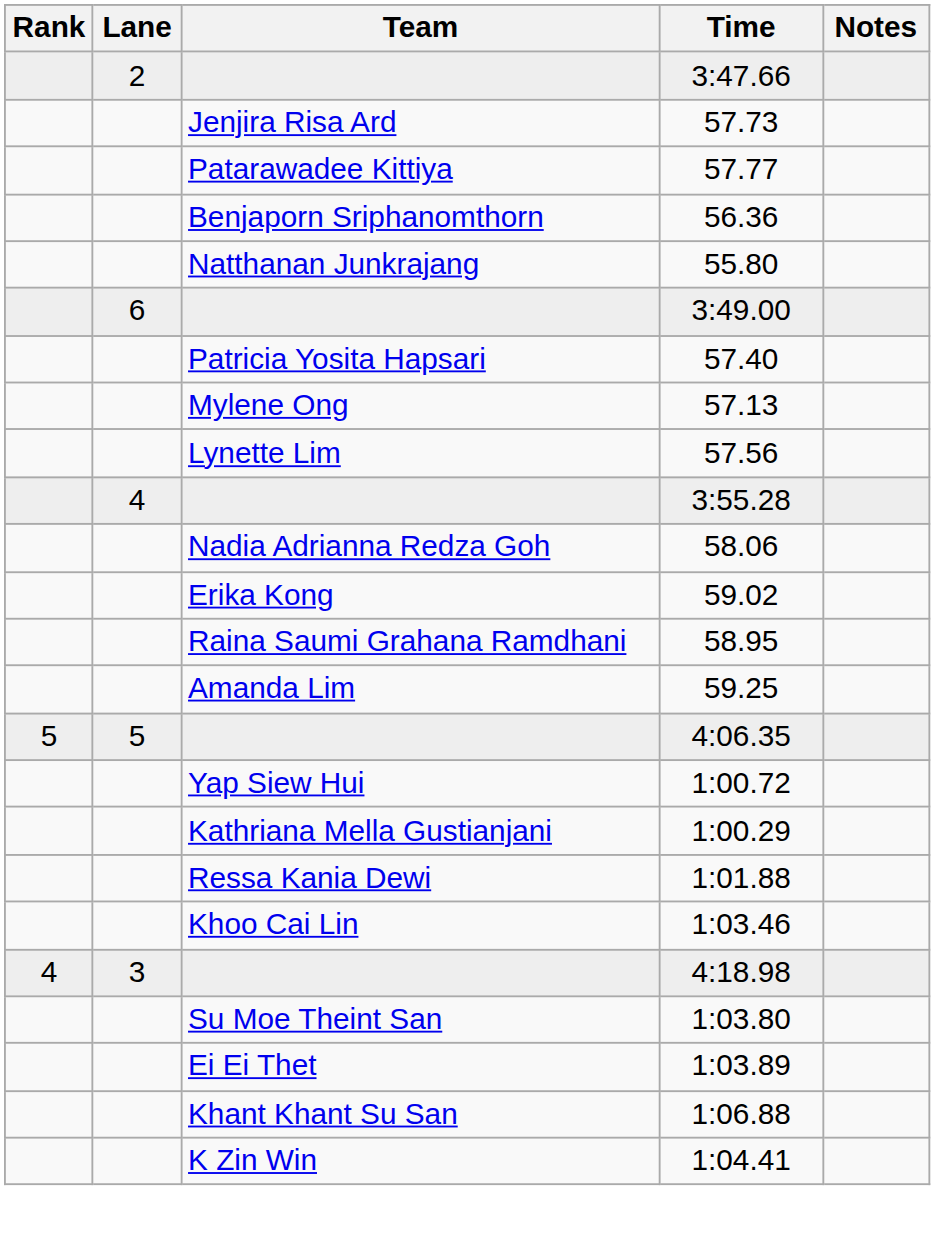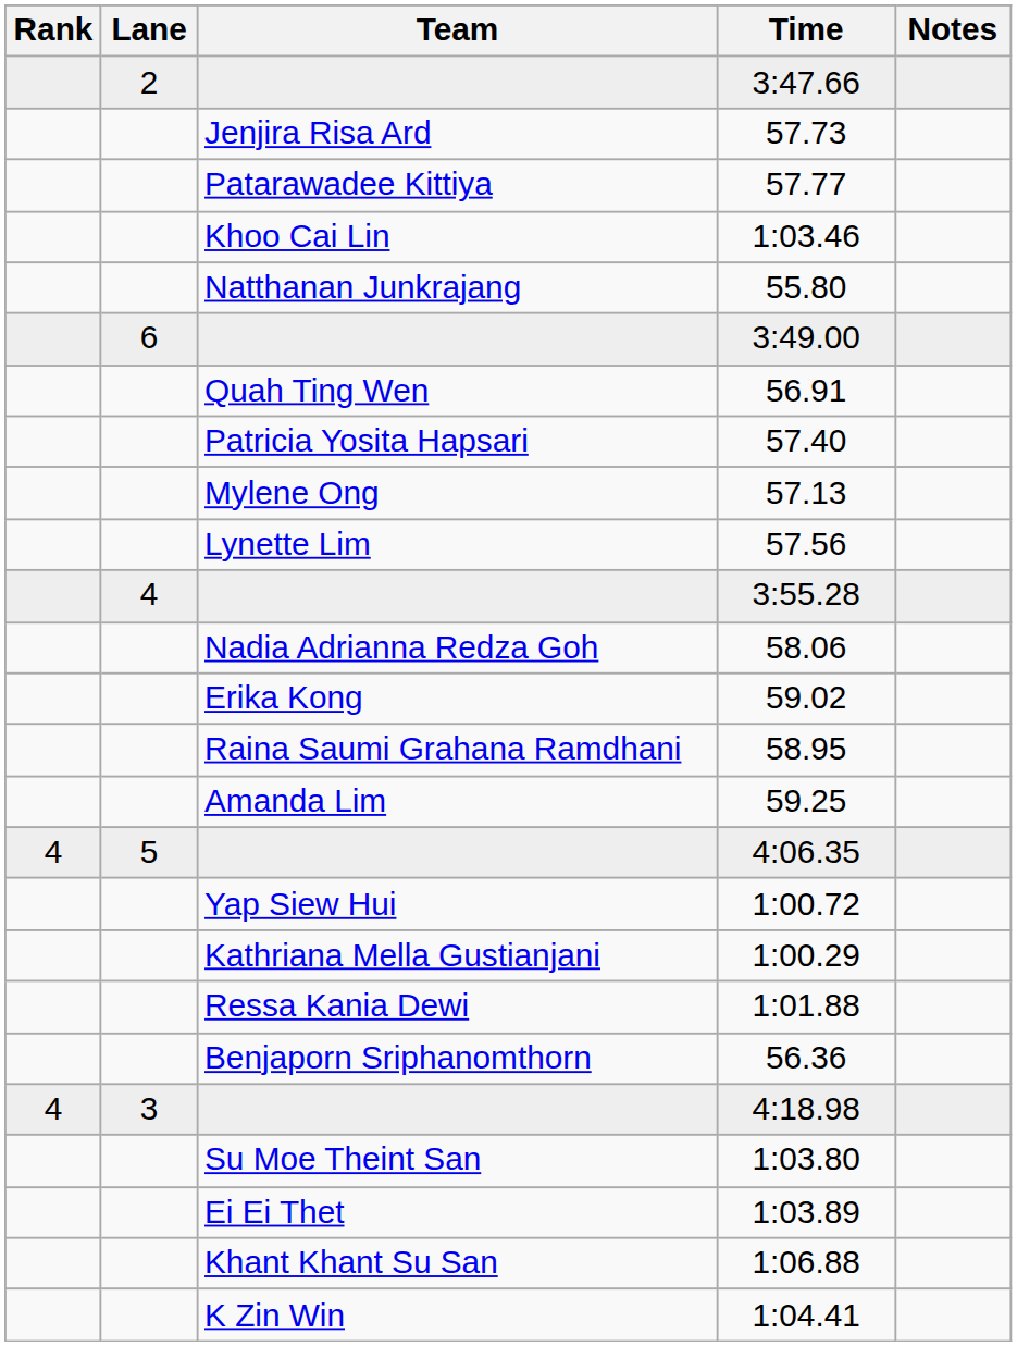rows swapped: 56.36 <-> 1:03.46
+ row: Quah Ting Wen | 56.91
4:06.35 | Rank: 5 -> 4
